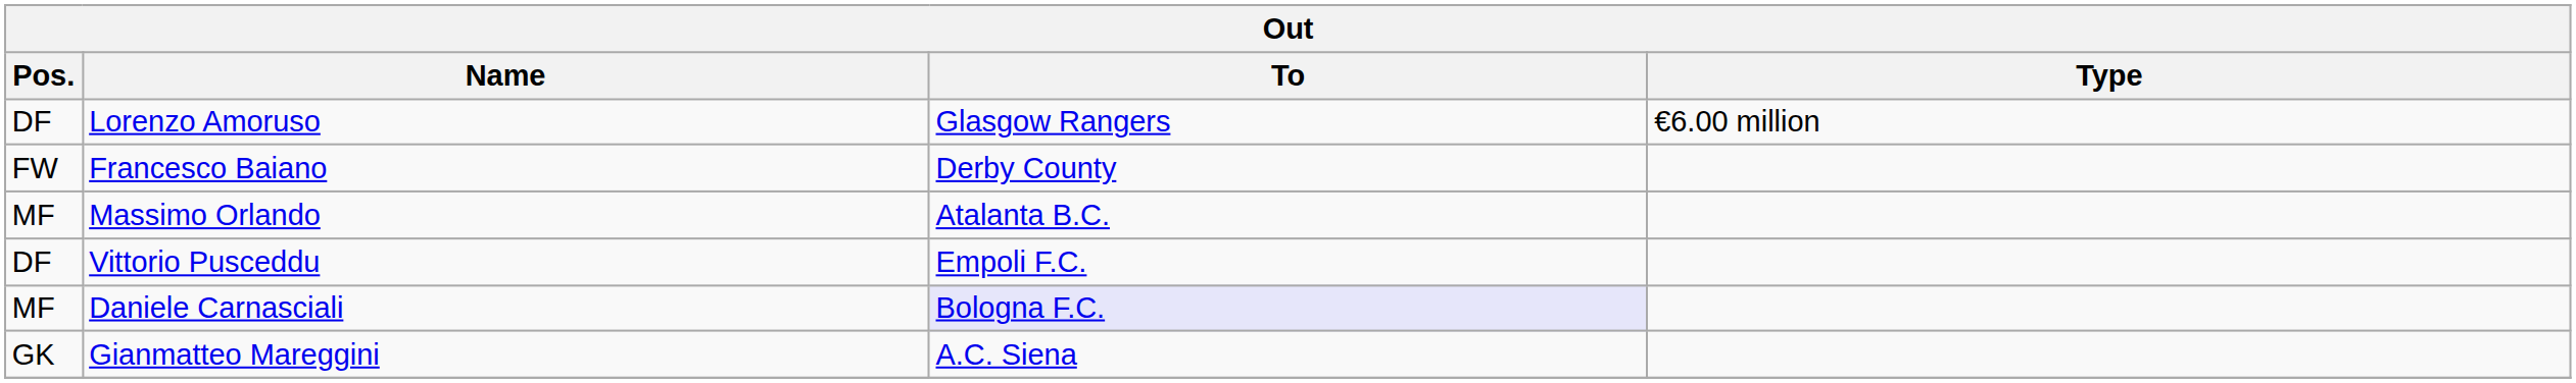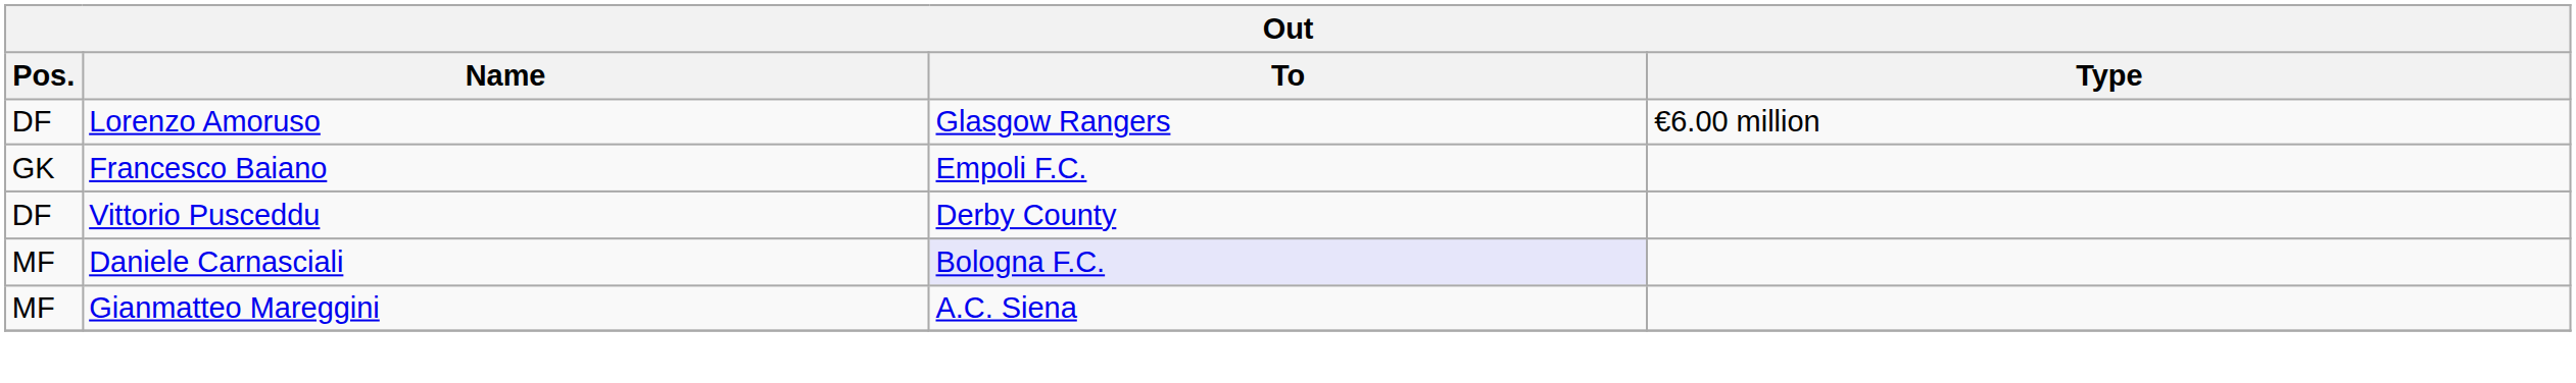Francesco Baiano | Pos.: FW -> GK
Francesco Baiano | To: Derby County -> Empoli F.C.
- row: MF | Massimo Orlando | Atalanta B.C.
Vittorio Pusceddu | To: Empoli F.C. -> Derby County
Gianmatteo Mareggini | Pos.: GK -> MF
